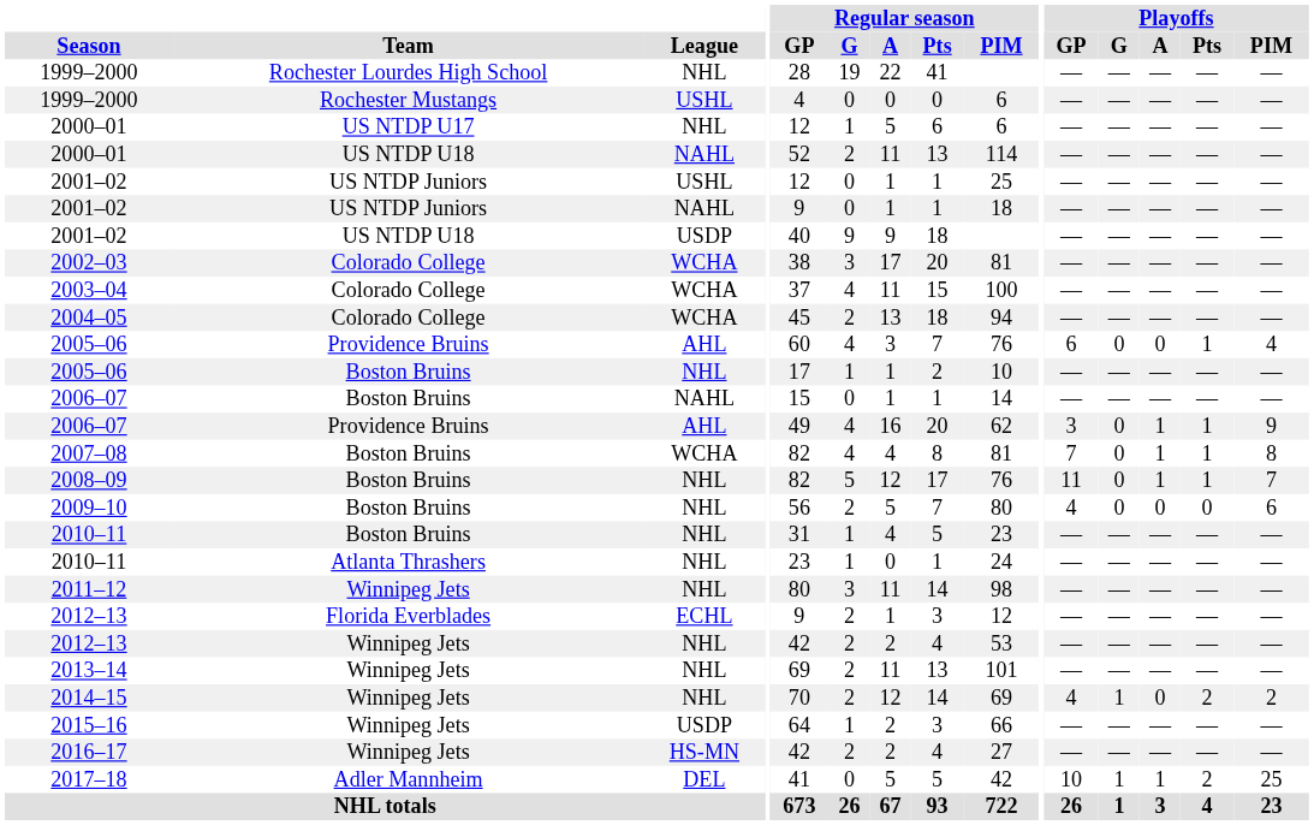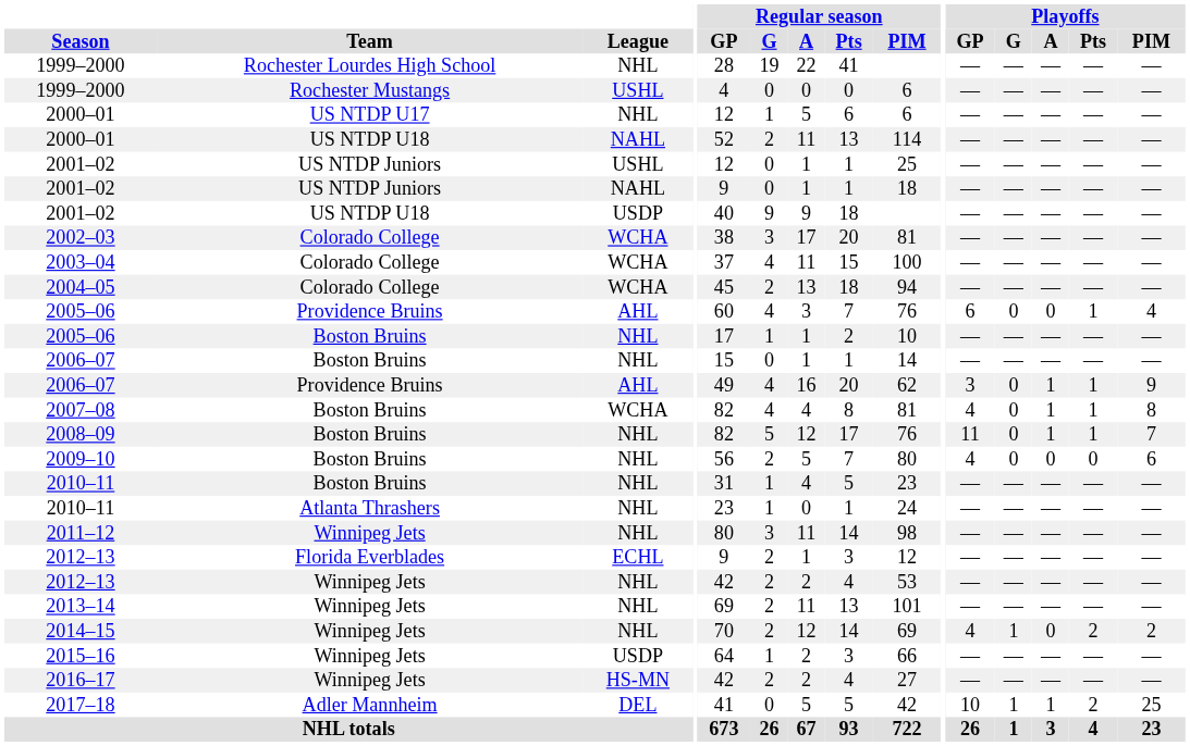2006–07 / Boston Bruins | League: NAHL -> NHL
2007–08 | Playoffs / GP: 7 -> 4
